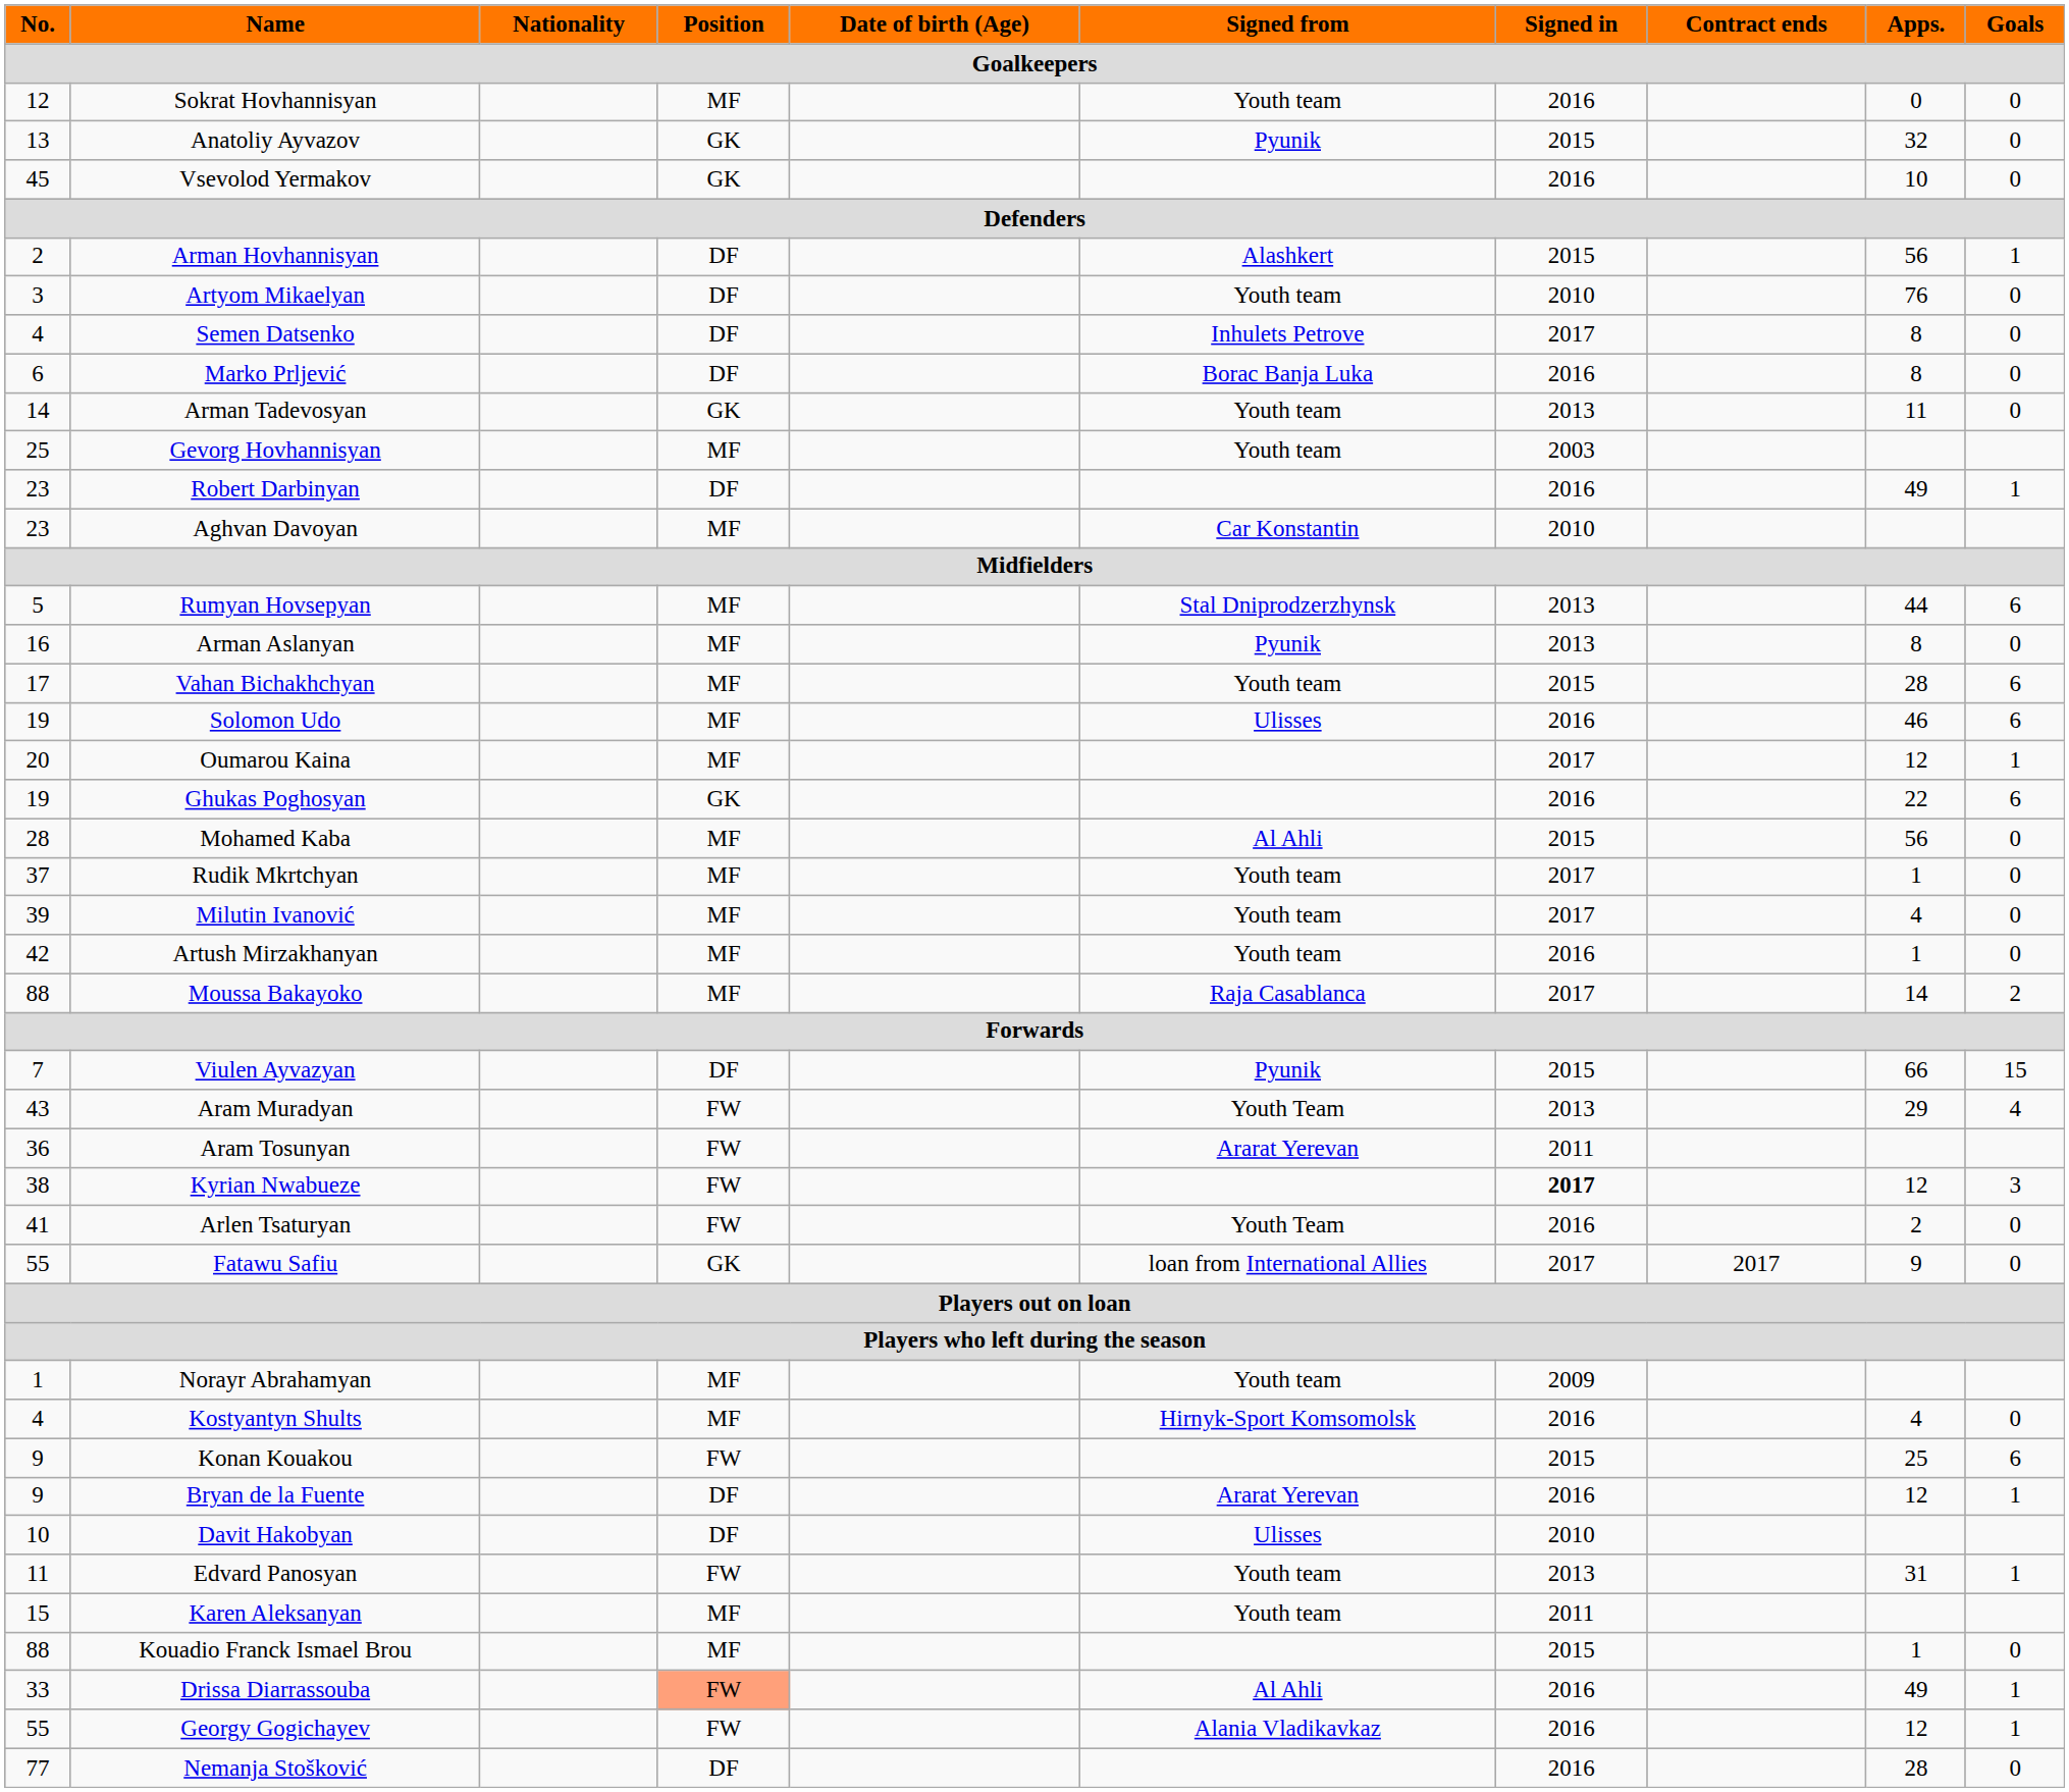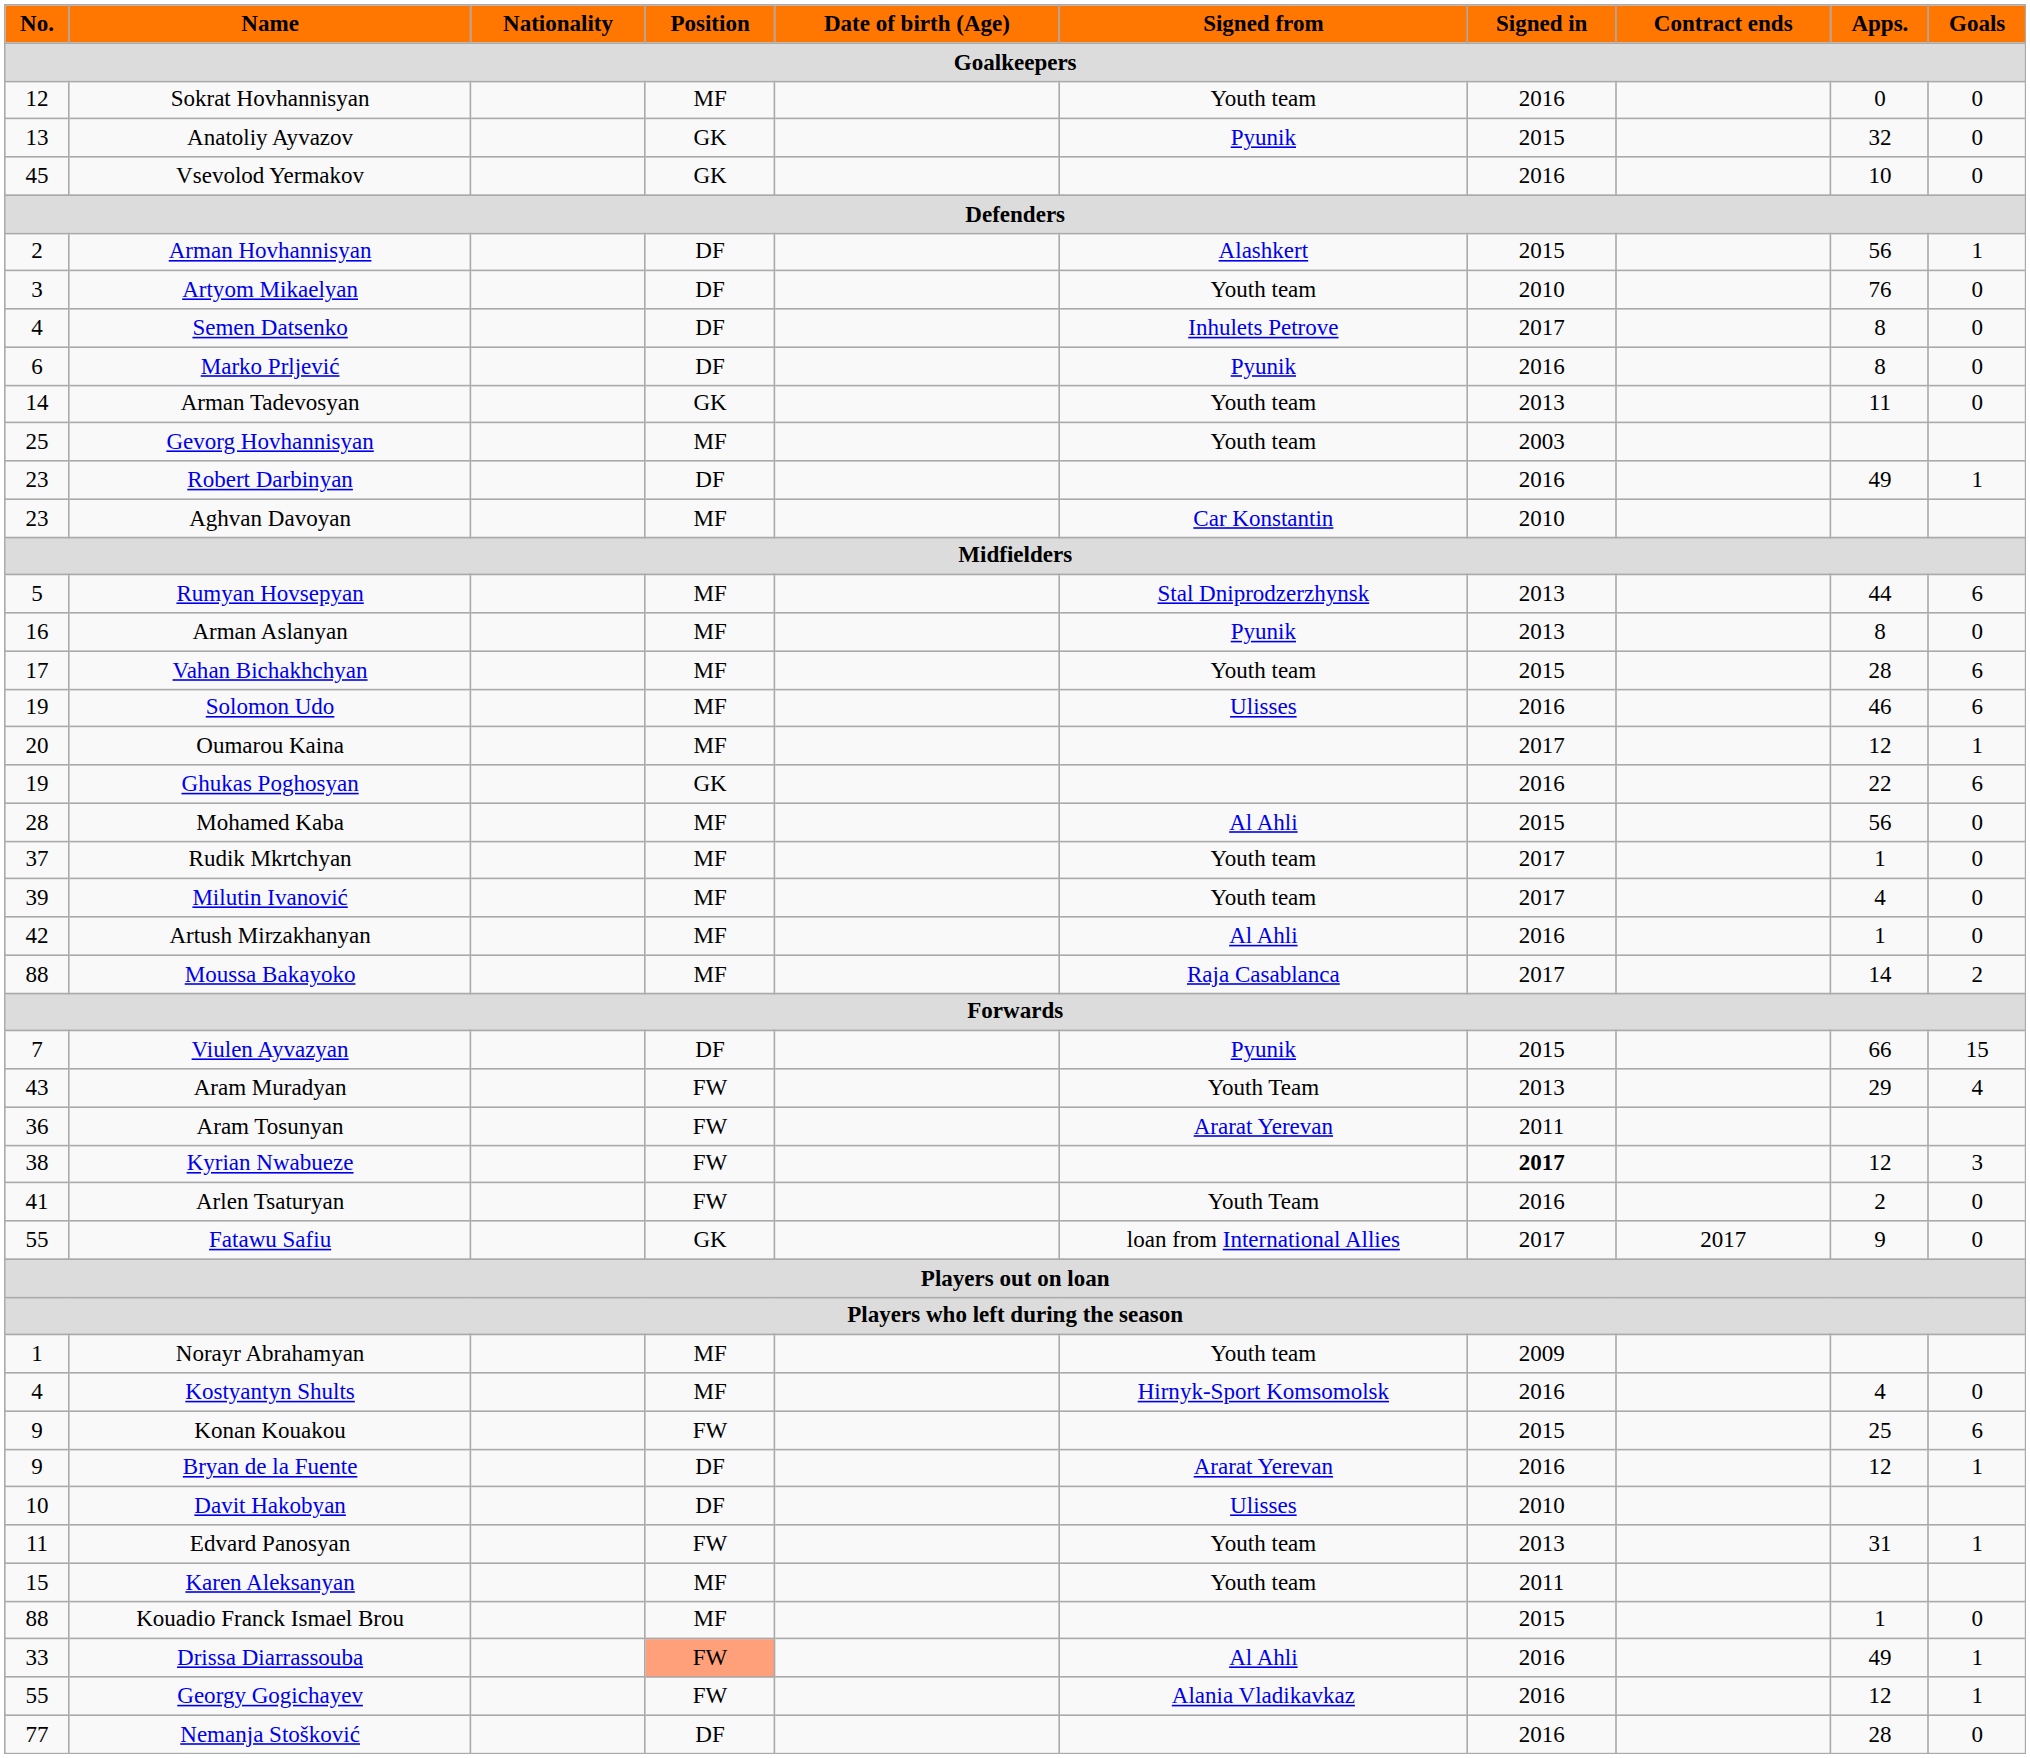Marko Prljević | Signed from: Borac Banja Luka -> Pyunik
Artush Mirzakhanyan | Signed from: Youth team -> Al Ahli
